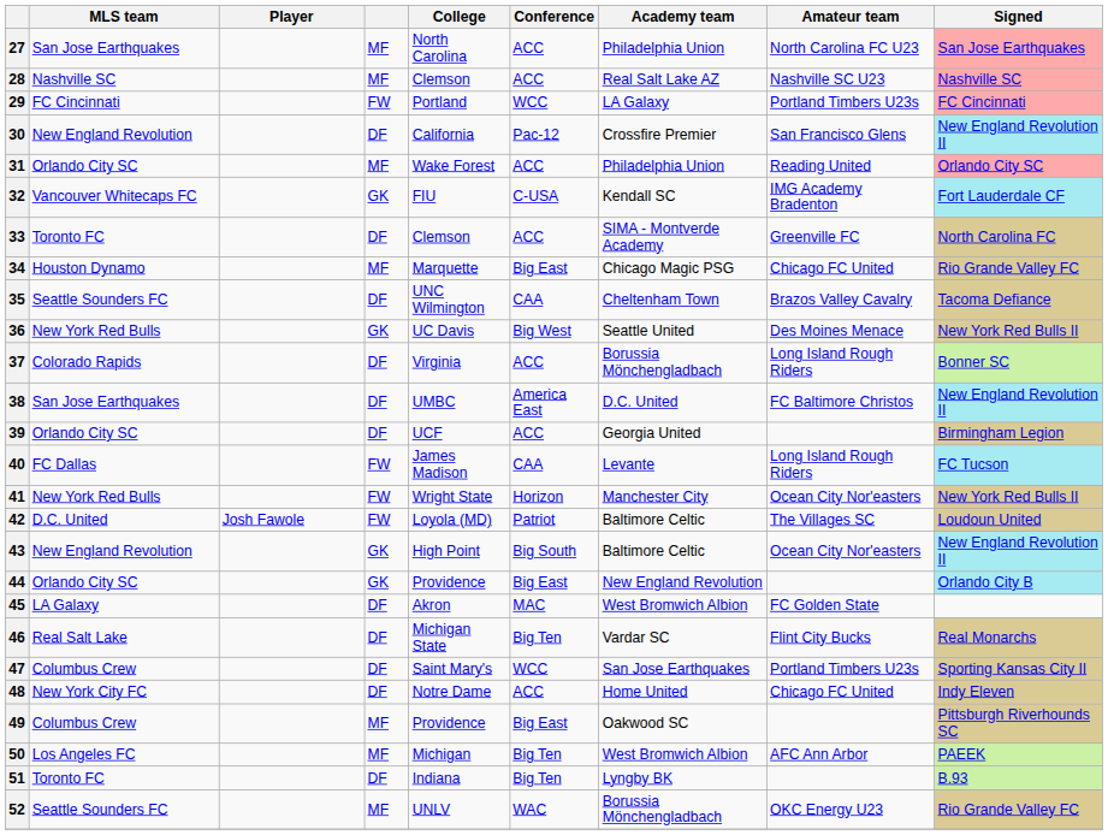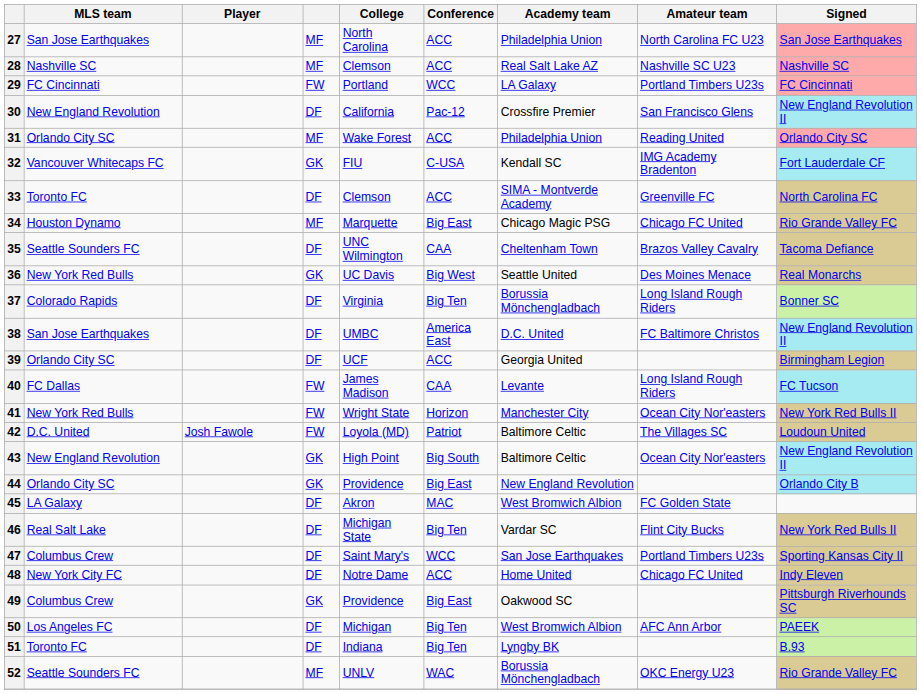36 | Signed: New York Red Bulls II -> Real Monarchs
37 | Conference: ACC -> Big Ten
46 | Signed: Real Monarchs -> New York Red Bulls II
49 | column 4: MF -> GK
50 | column 4: MF -> DF
